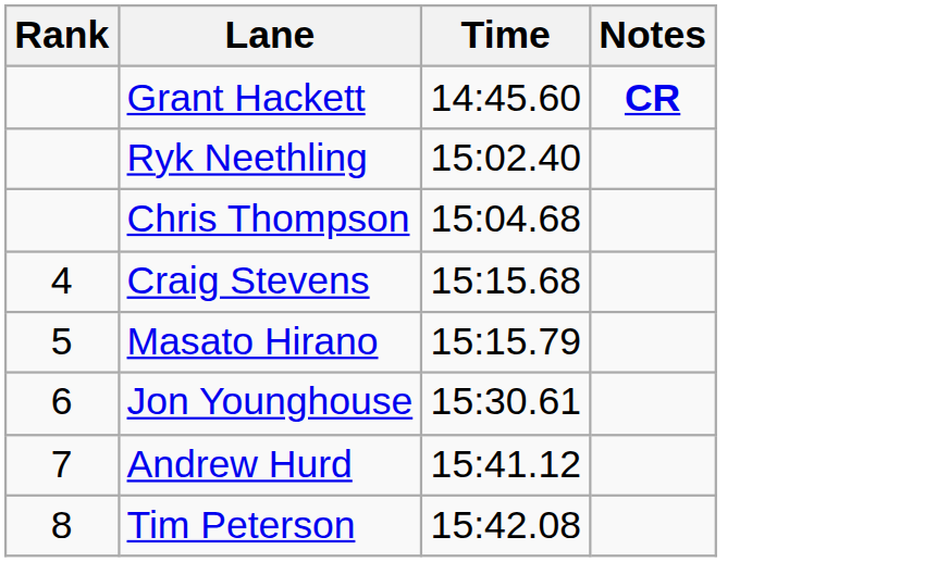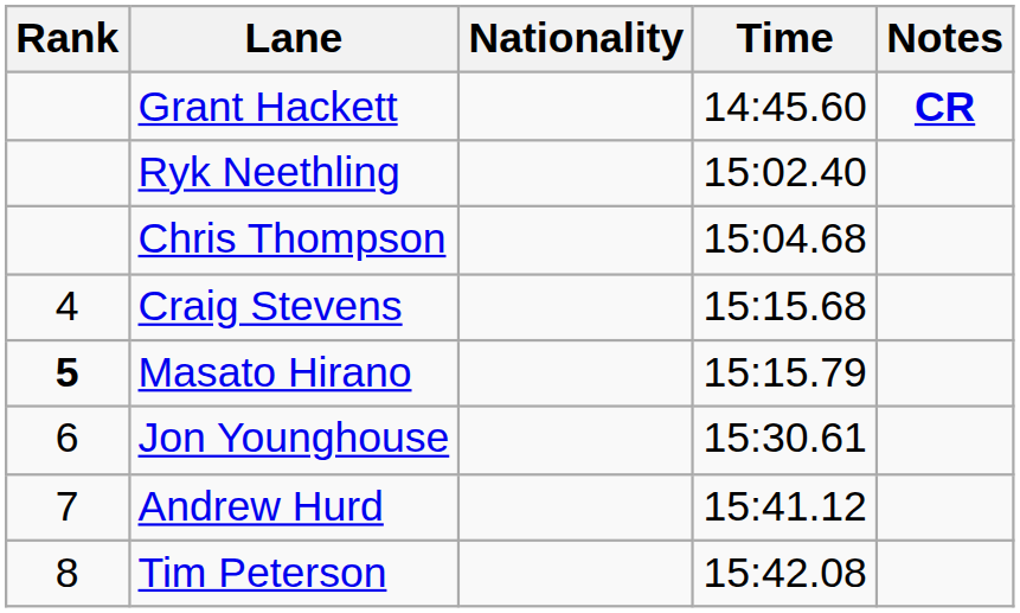+ column: Nationality
Masato Hirano | Rank: normal -> bold
